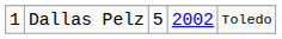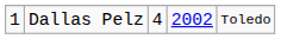Dallas Pelz | column 3: 5 -> 4
